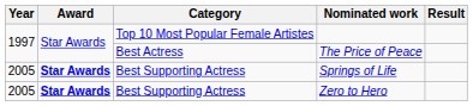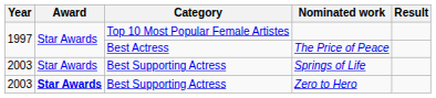Springs of Life | Year: 2005 -> 2003
Springs of Life | Award: bold -> normal
Zero to Hero | Year: 2005 -> 2003
